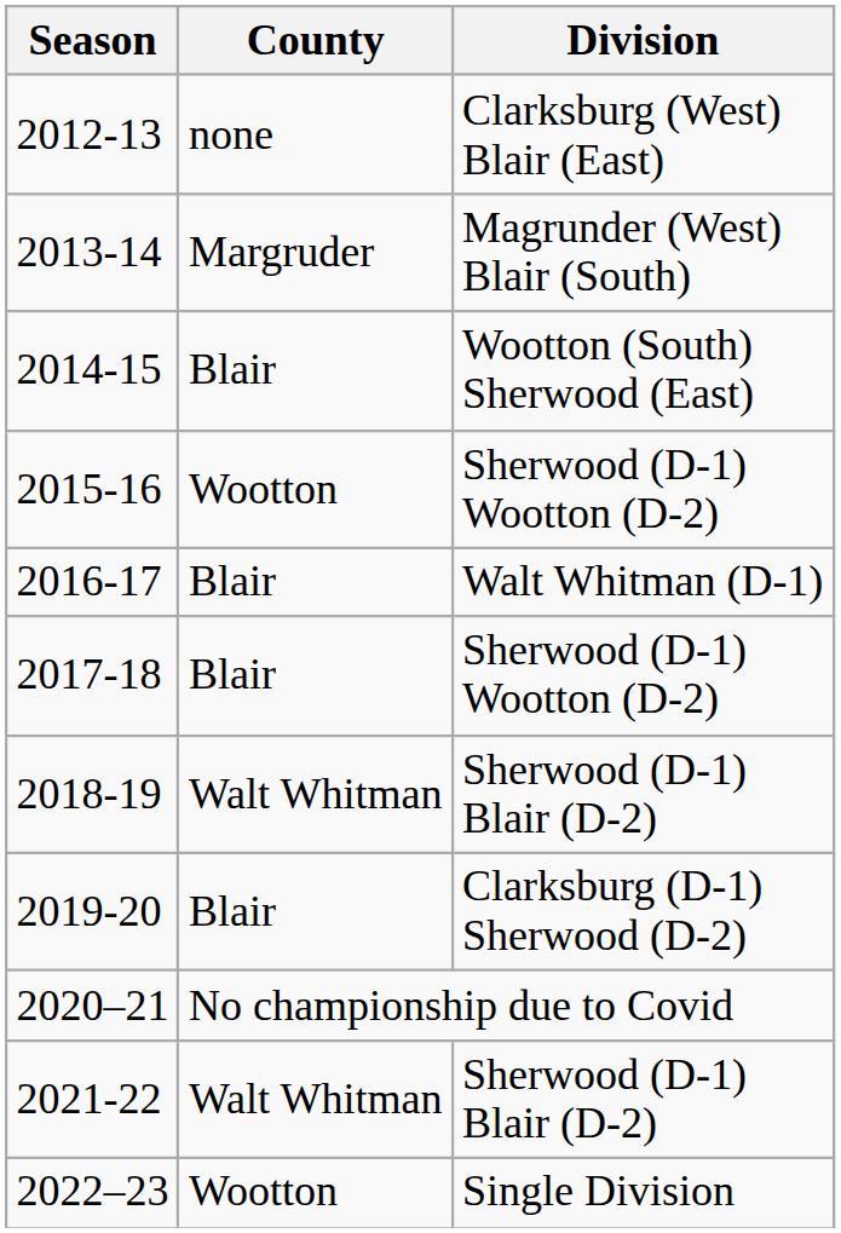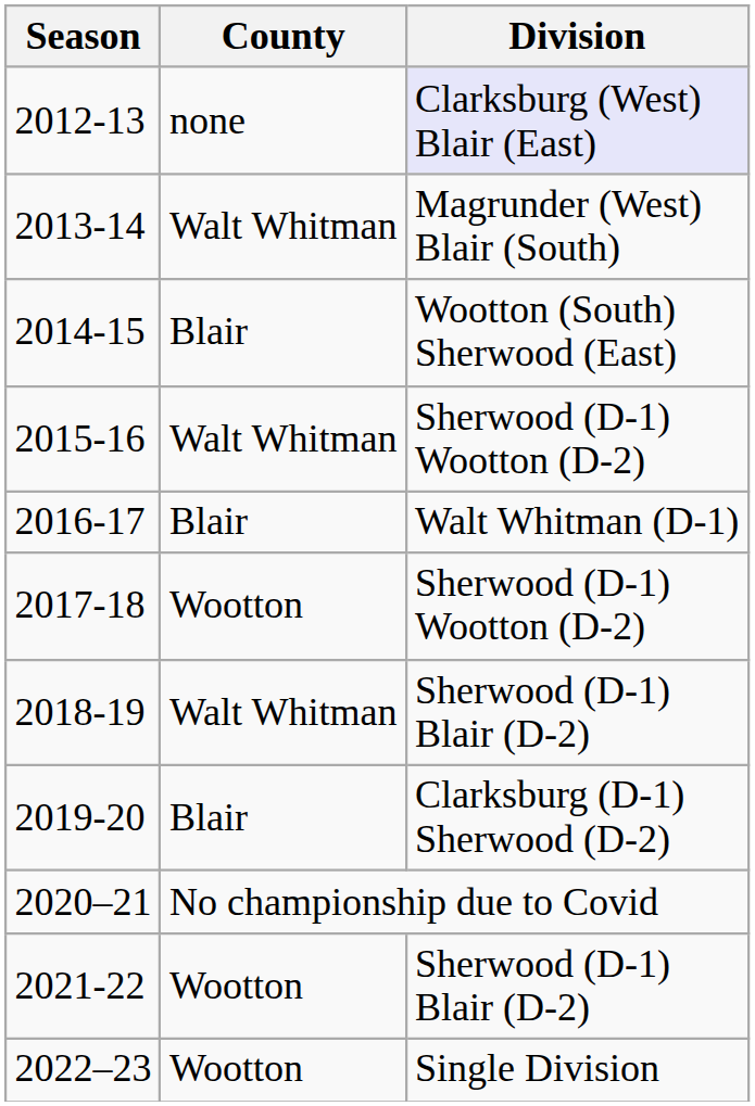2012-13 | Division: no background -> lavender background
2013-14 | County: Margruder -> Walt Whitman
2015-16 | County: Wootton -> Walt Whitman
2017-18 | County: Blair -> Wootton
2021-22 | County: Walt Whitman -> Wootton
